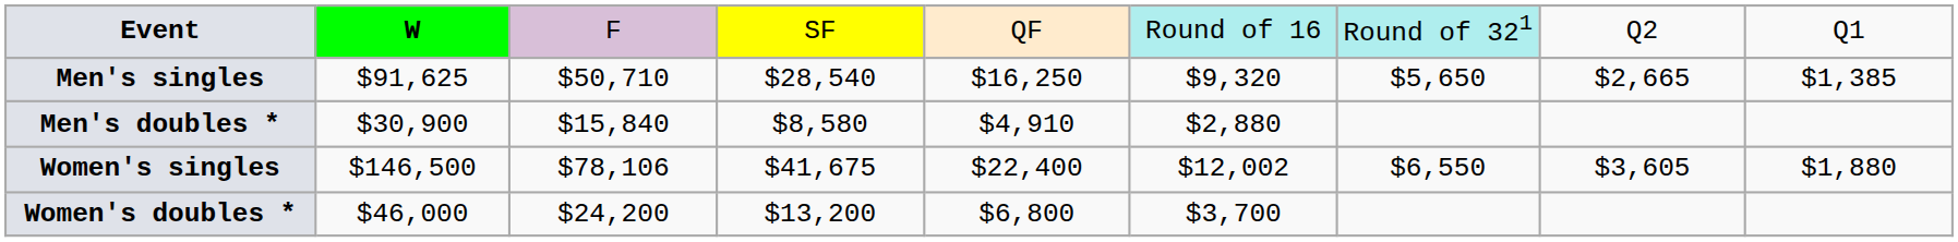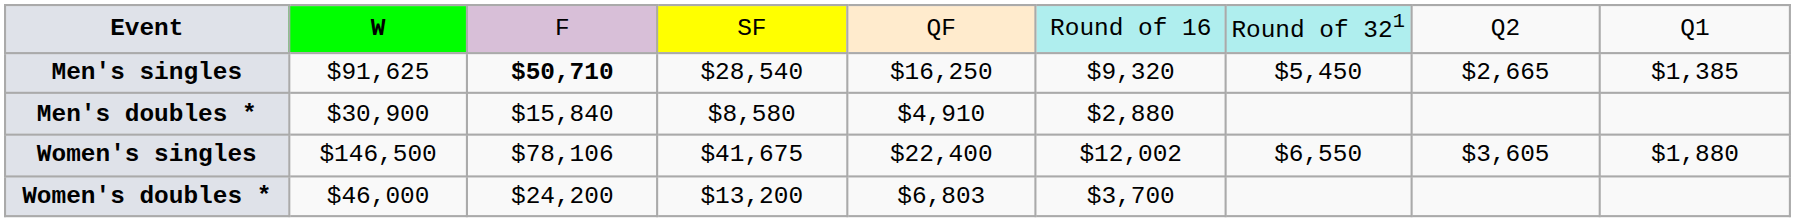Men's singles | column 3: normal -> bold
Men's singles | column 7: $5,650 -> $5,450
Women's doubles * | column 5: $6,800 -> $6,803
